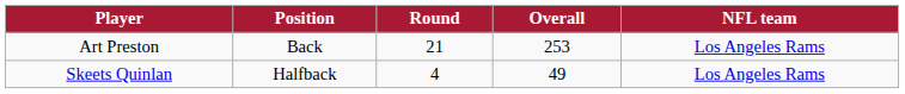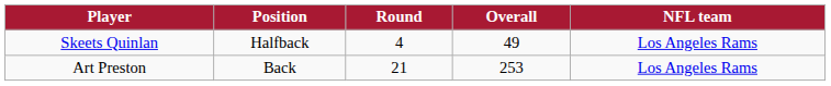rows swapped: Skeets Quinlan <-> Art Preston
